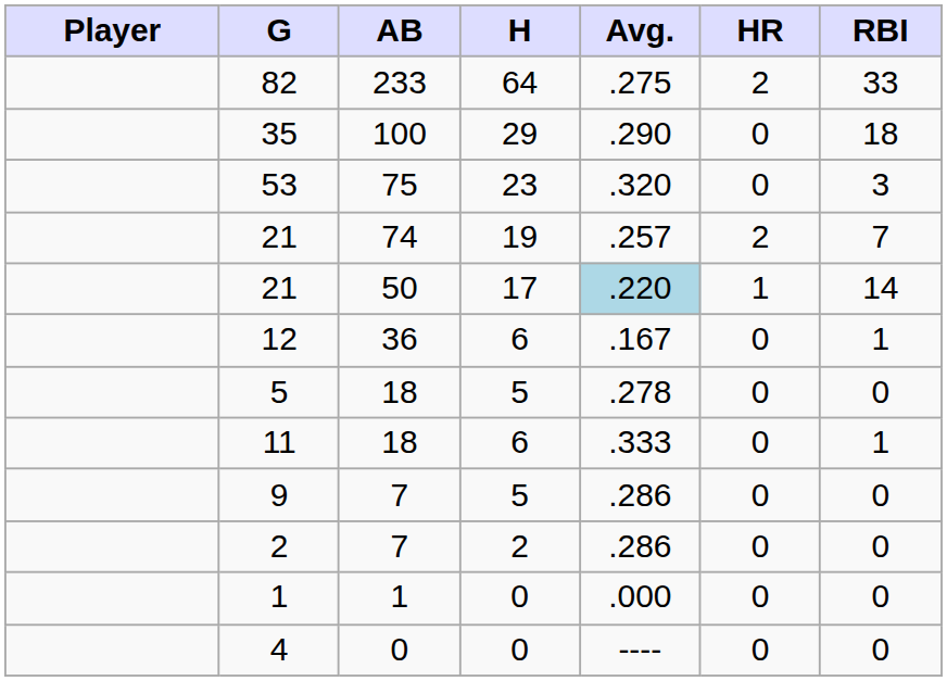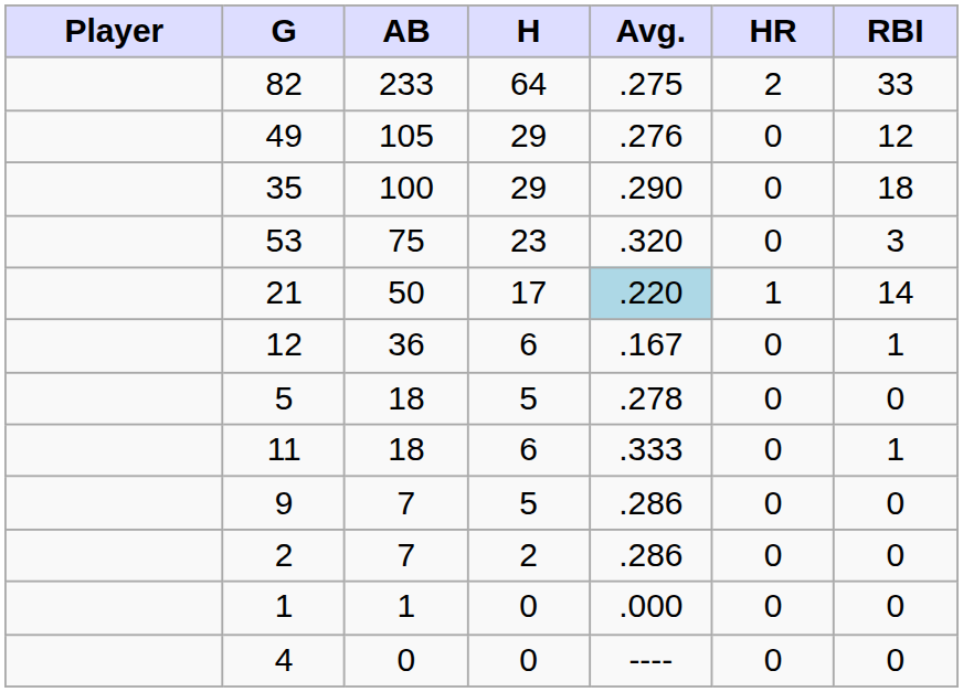+ row: 49 | 105 | 29 | .276 | 0 | 12
- row: 21 | 74 | 19 | .257 | 2 | 7
